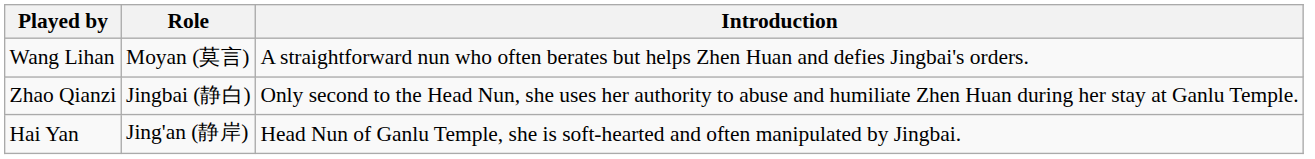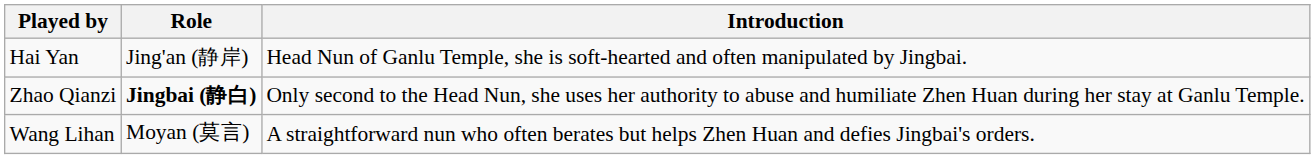rows swapped: Hai Yan <-> Wang Lihan
Zhao Qianzi | Role: normal -> bold
